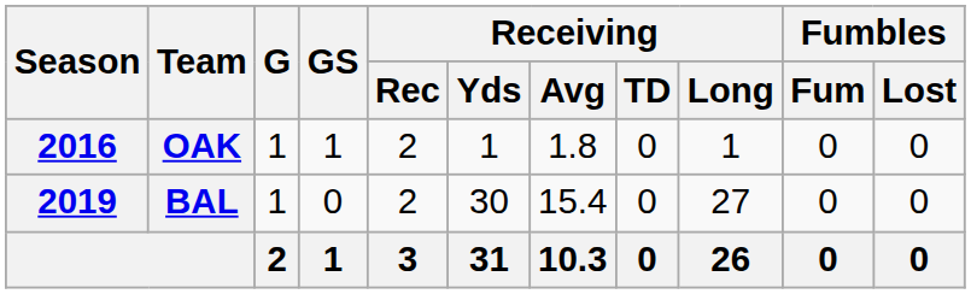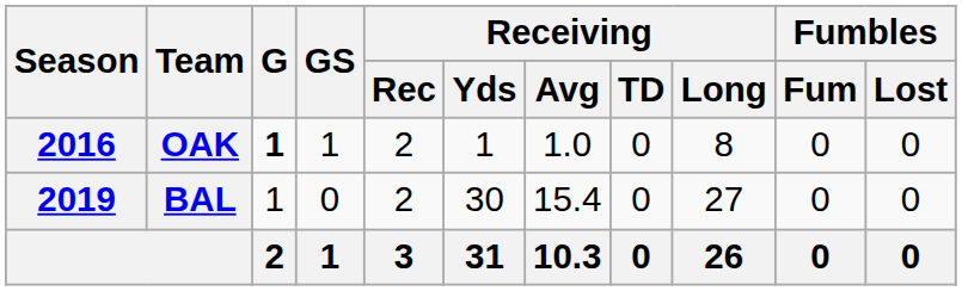OAK | G: normal -> bold
OAK | Receiving / Avg: 1.8 -> 1.0
OAK | Receiving / Long: 1 -> 8
